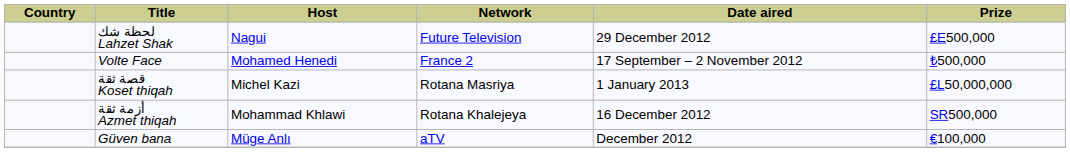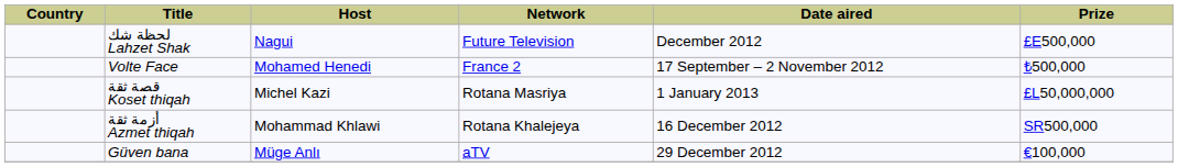لحظة شك Lahzet Shak | Date aired: 29 December 2012 -> December 2012
Güven bana | Date aired: December 2012 -> 29 December 2012
